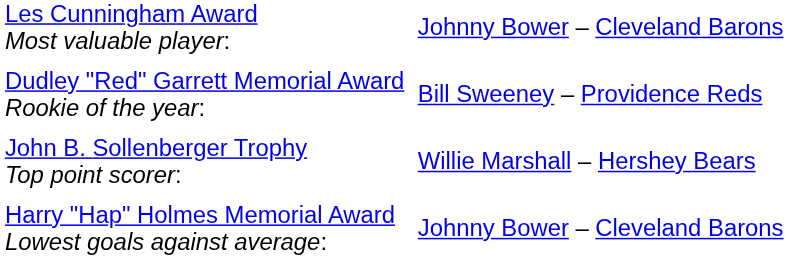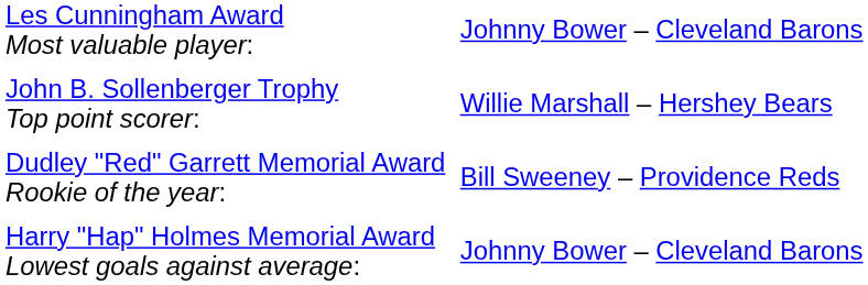rows swapped: John B. Sollenberger Trophy Top point scorer: <-> Dudley "Red" Garrett Memorial Award Rookie of the year:
